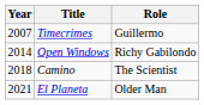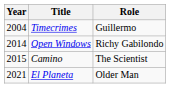Timecrimes | Year: 2007 -> 2004
Camino | Year: 2018 -> 2015
